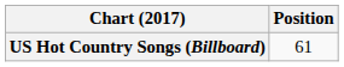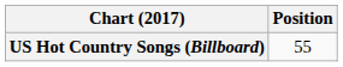US Hot Country Songs (Billboard) | Position: 61 -> 55
